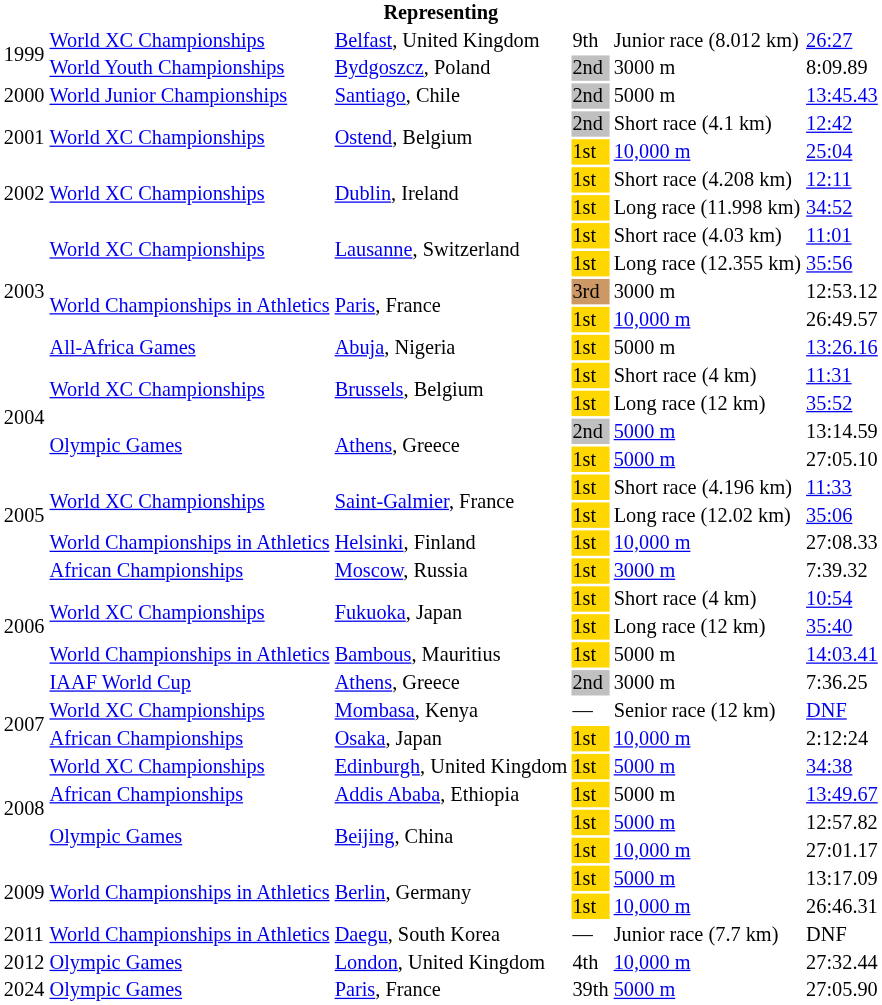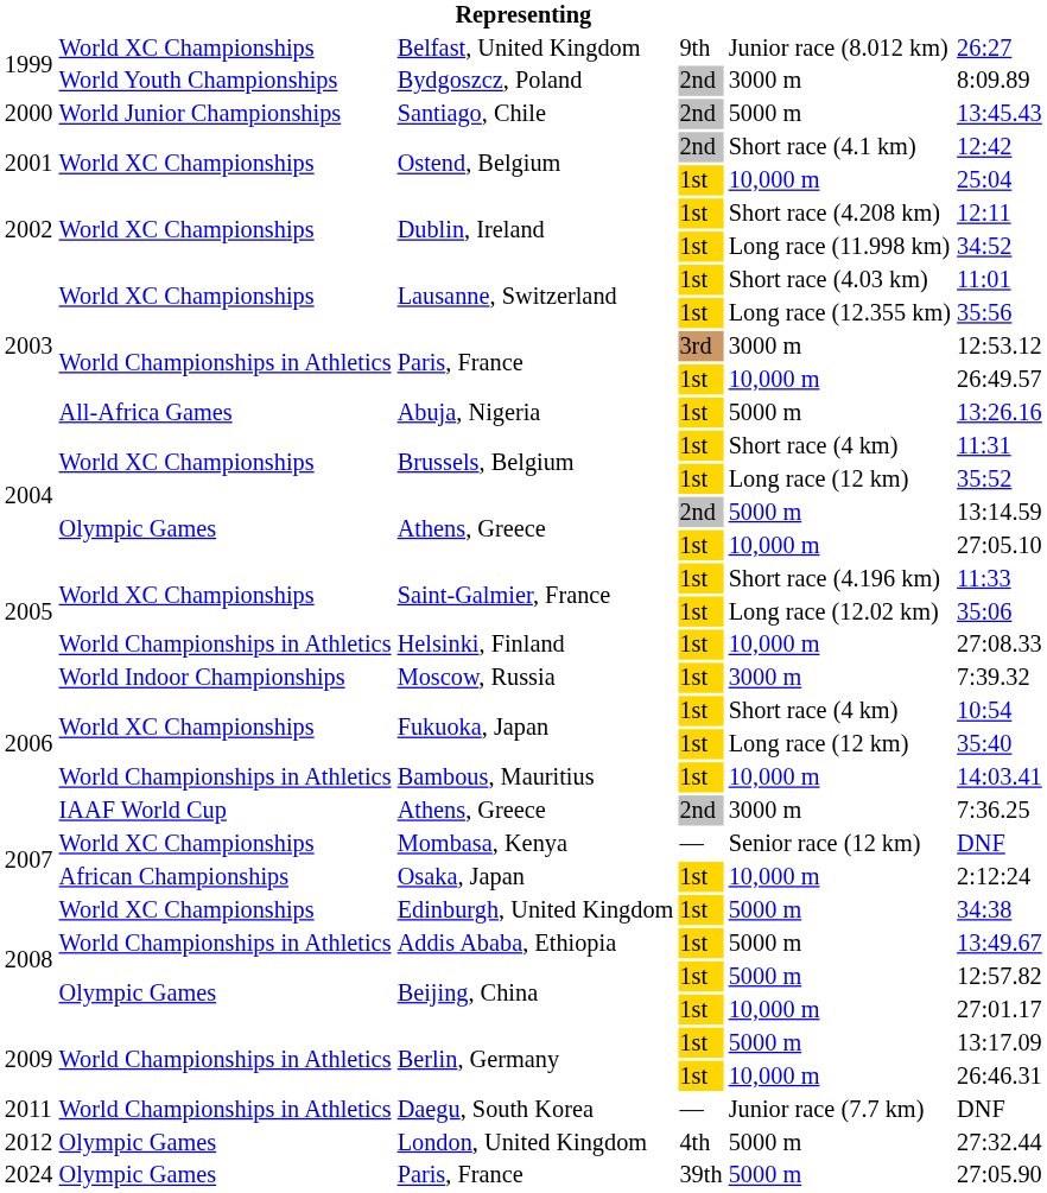Athens, Greece / 1st | column 5: 5000 m -> 10,000 m
Moscow, Russia | column 2: African Championships -> World Indoor Championships
Bambous, Mauritius | column 5: 5000 m -> 10,000 m
Addis Ababa, Ethiopia | column 2: African Championships -> World Championships in Athletics
London, United Kingdom | column 5: 10,000 m -> 5000 m
